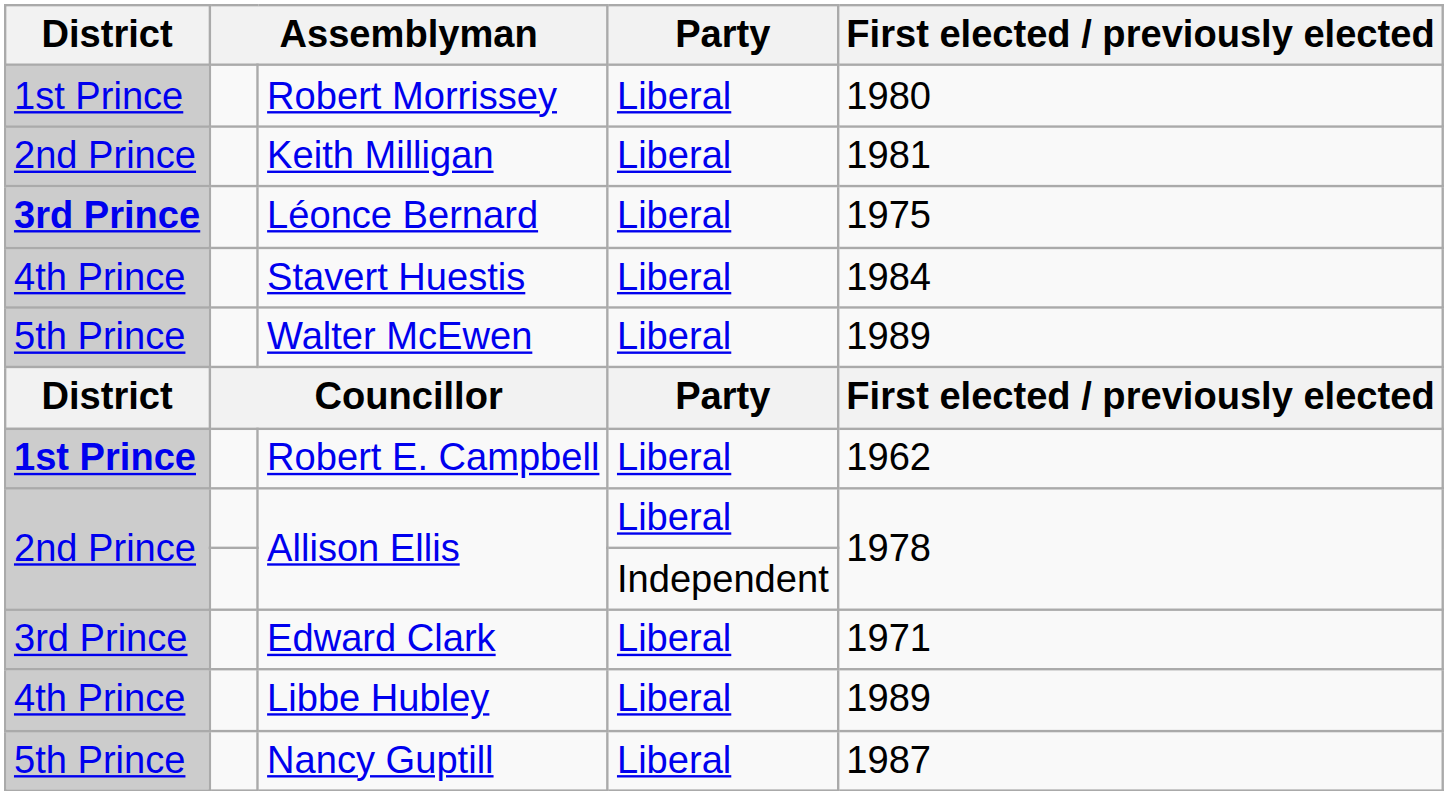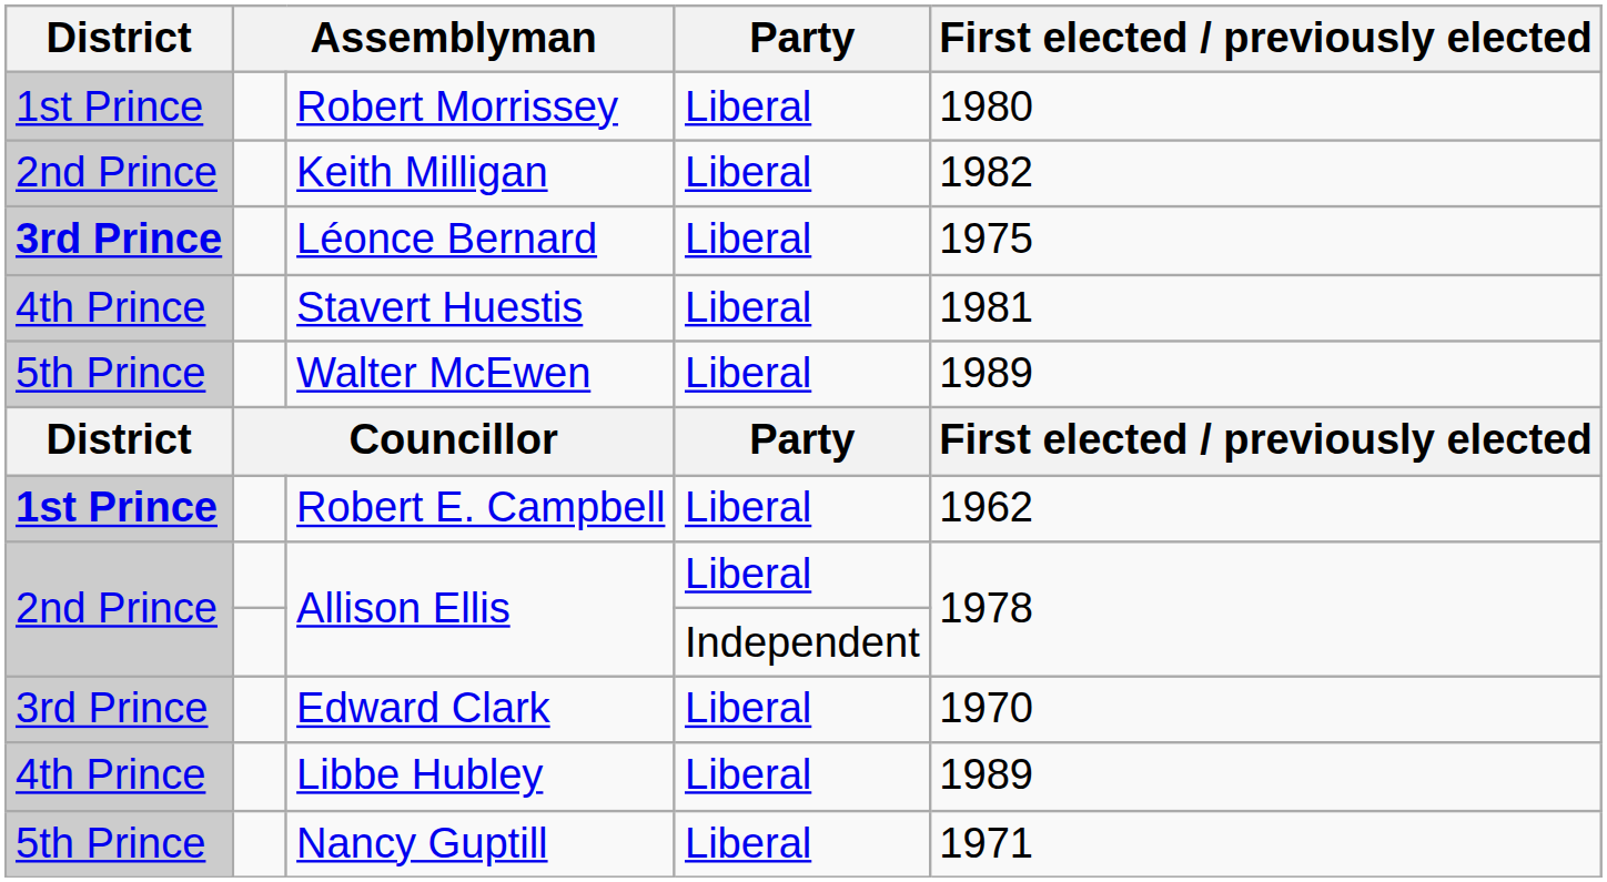Keith Milligan | First elected / previously elected: 1981 -> 1982
Stavert Huestis | First elected / previously elected: 1984 -> 1981
Edward Clark | First elected / previously elected: 1971 -> 1970
Nancy Guptill | First elected / previously elected: 1987 -> 1971
